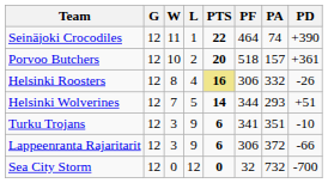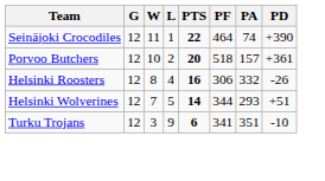Helsinki Roosters | PTS: khaki background -> no background
- row: Lappeenranta Rajaritarit | 12 | 3 | 9 | 6 | 306 | 372 | -66
- row: Sea City Storm | 12 | 0 | 12 | 0 | 32 | 732 | -700
